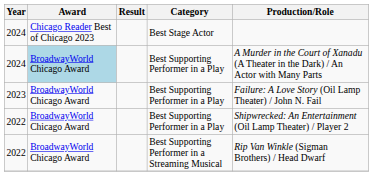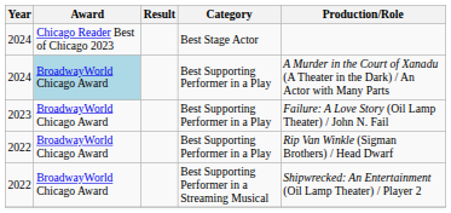2022 / Best Supporting Performer in a Play | Production/Role: Shipwrecked: An Entertainment (Oil Lamp Theater) / Player 2 -> Rip Van Winkle (Sigman Brothers) / Head Dwarf
2022 / Best Supporting Performer in a Streaming Musical | Production/Role: Rip Van Winkle (Sigman Brothers) / Head Dwarf -> Shipwrecked: An Entertainment (Oil Lamp Theater) / Player 2
